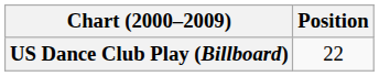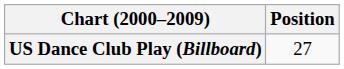US Dance Club Play (Billboard) | Position: 22 -> 27
